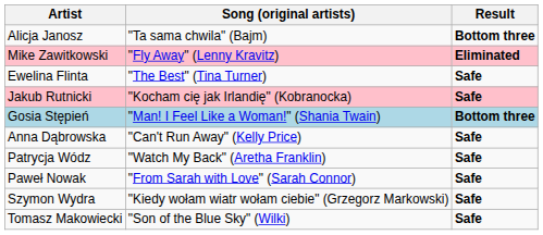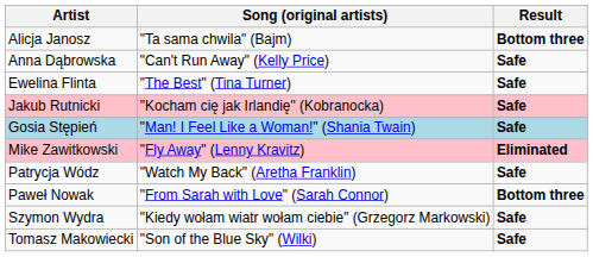rows swapped: Anna Dąbrowska <-> Mike Zawitkowski
Gosia Stępień | Result: Bottom three -> Safe
Paweł Nowak | Result: Safe -> Bottom three
